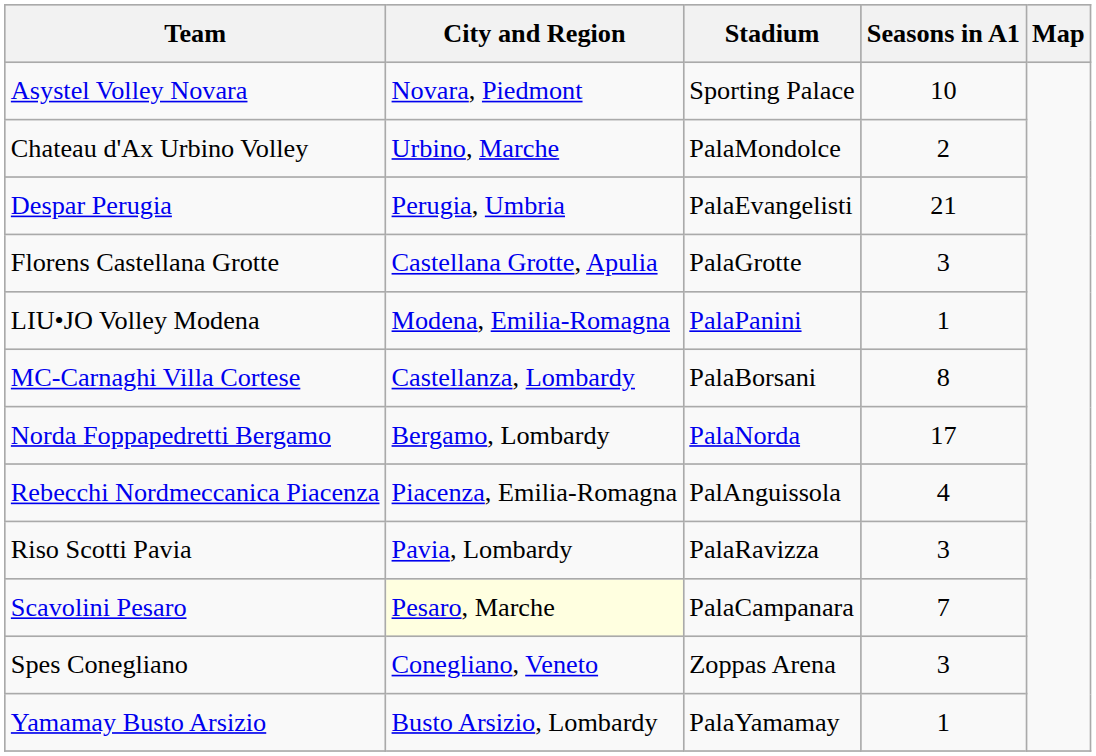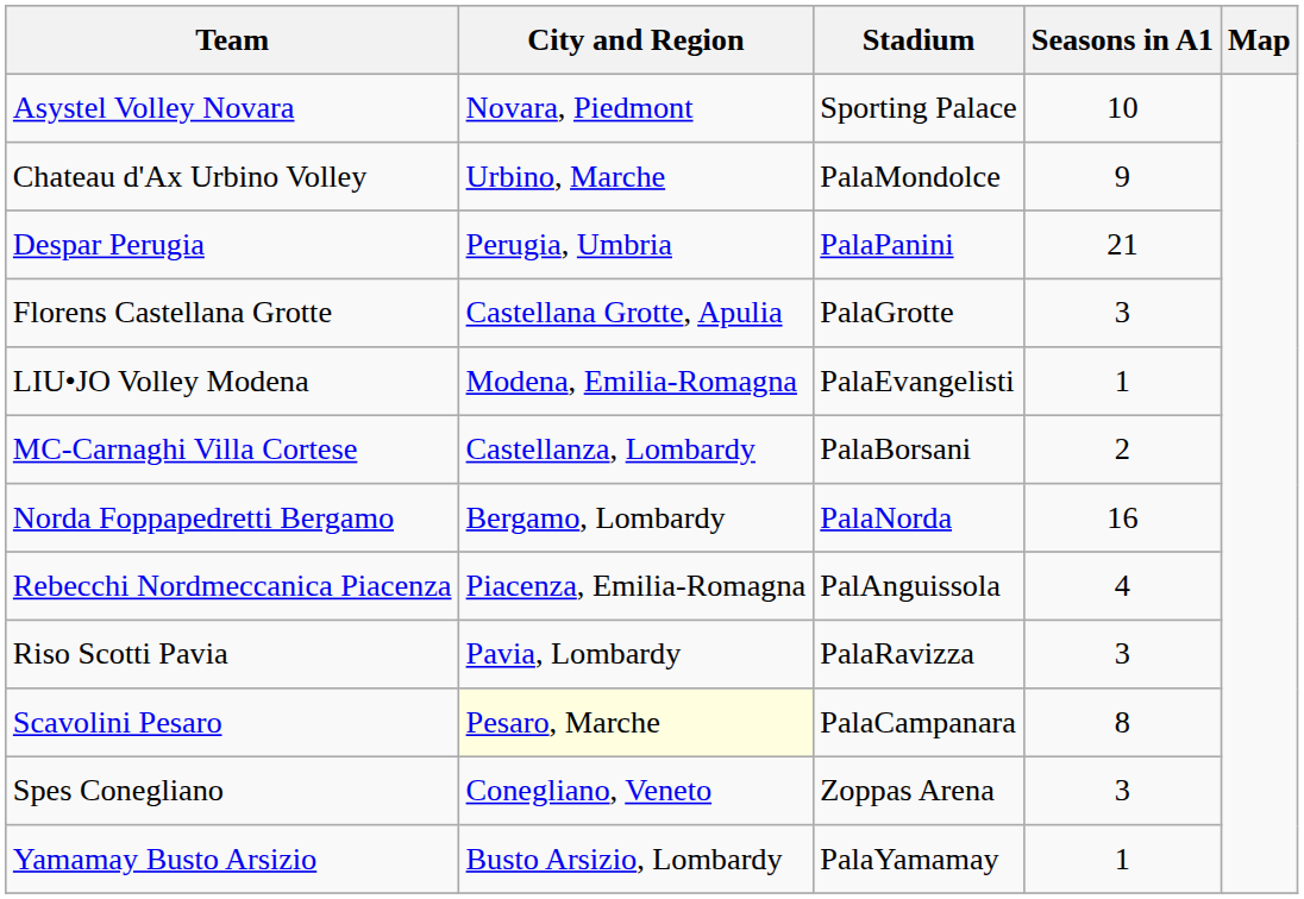Chateau d'Ax Urbino Volley | Seasons in A1: 2 -> 9
Despar Perugia | Stadium: PalaEvangelisti -> PalaPanini
LIU•JO Volley Modena | Stadium: PalaPanini -> PalaEvangelisti
MC-Carnaghi Villa Cortese | Seasons in A1: 8 -> 2
Norda Foppapedretti Bergamo | Seasons in A1: 17 -> 16
Scavolini Pesaro | Seasons in A1: 7 -> 8
